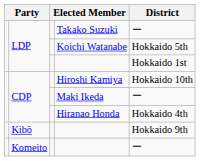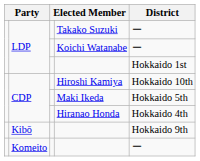Koichi Watanabe | District: Hokkaido 5th -> ー
Maki Ikeda | District: ー -> Hokkaido 5th
